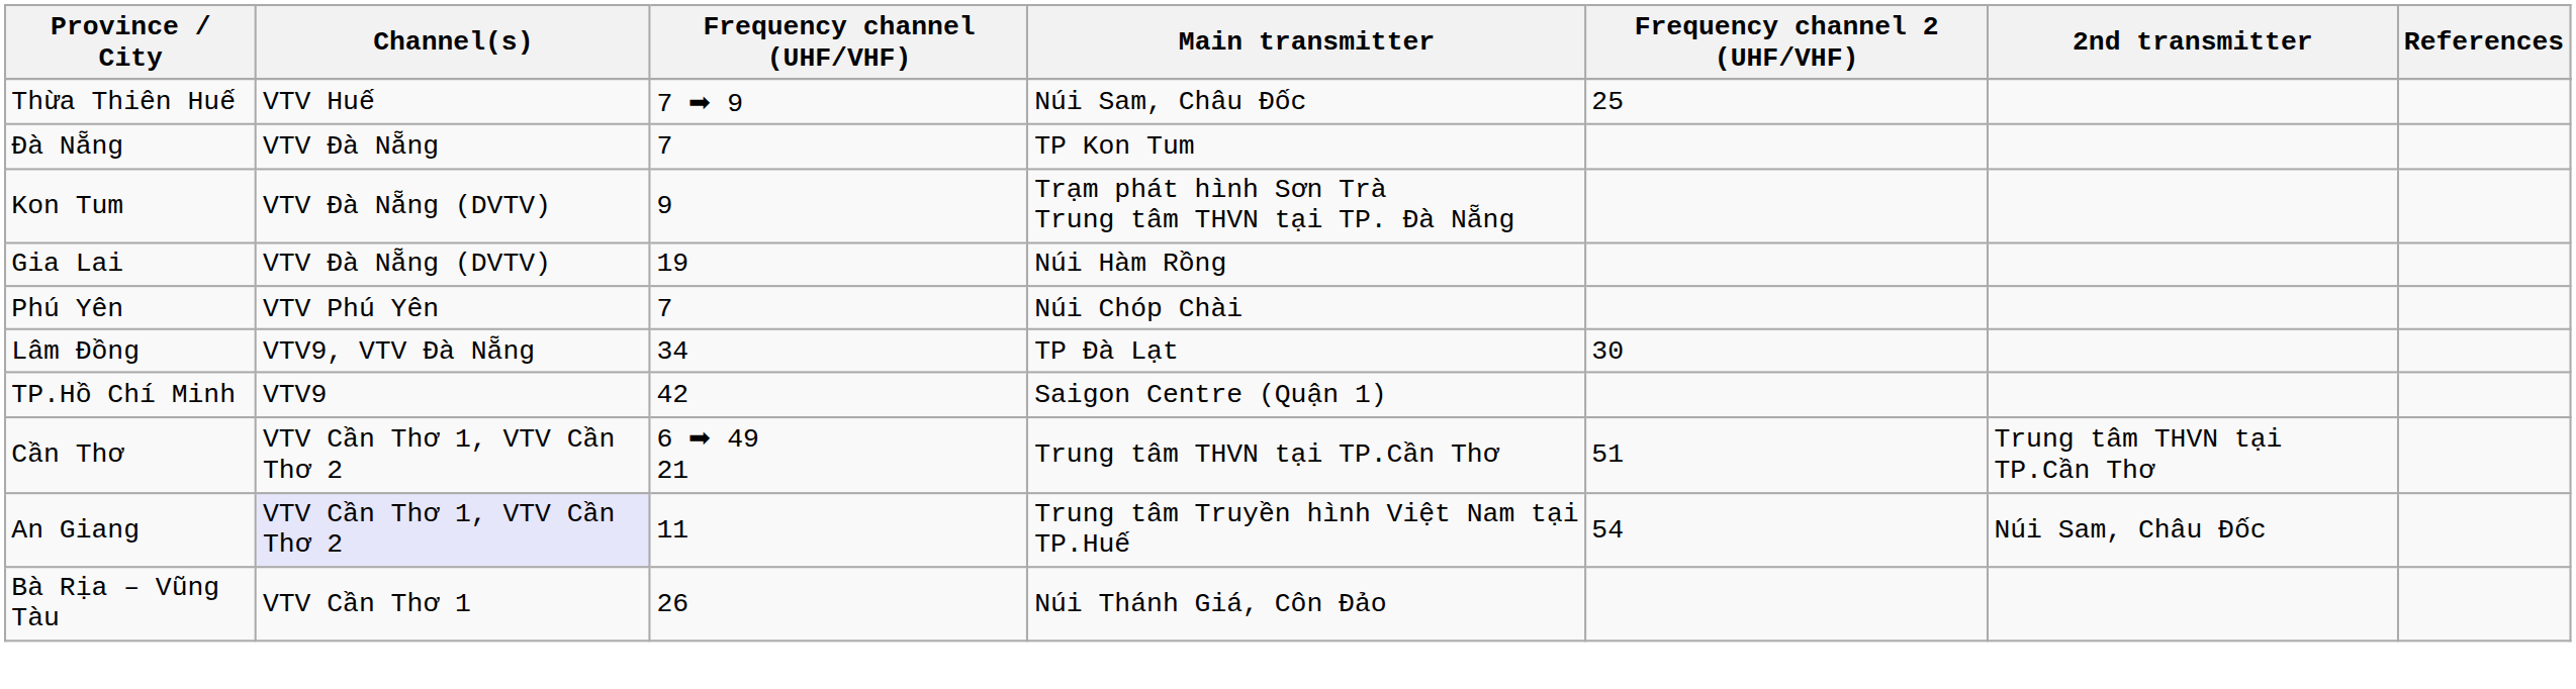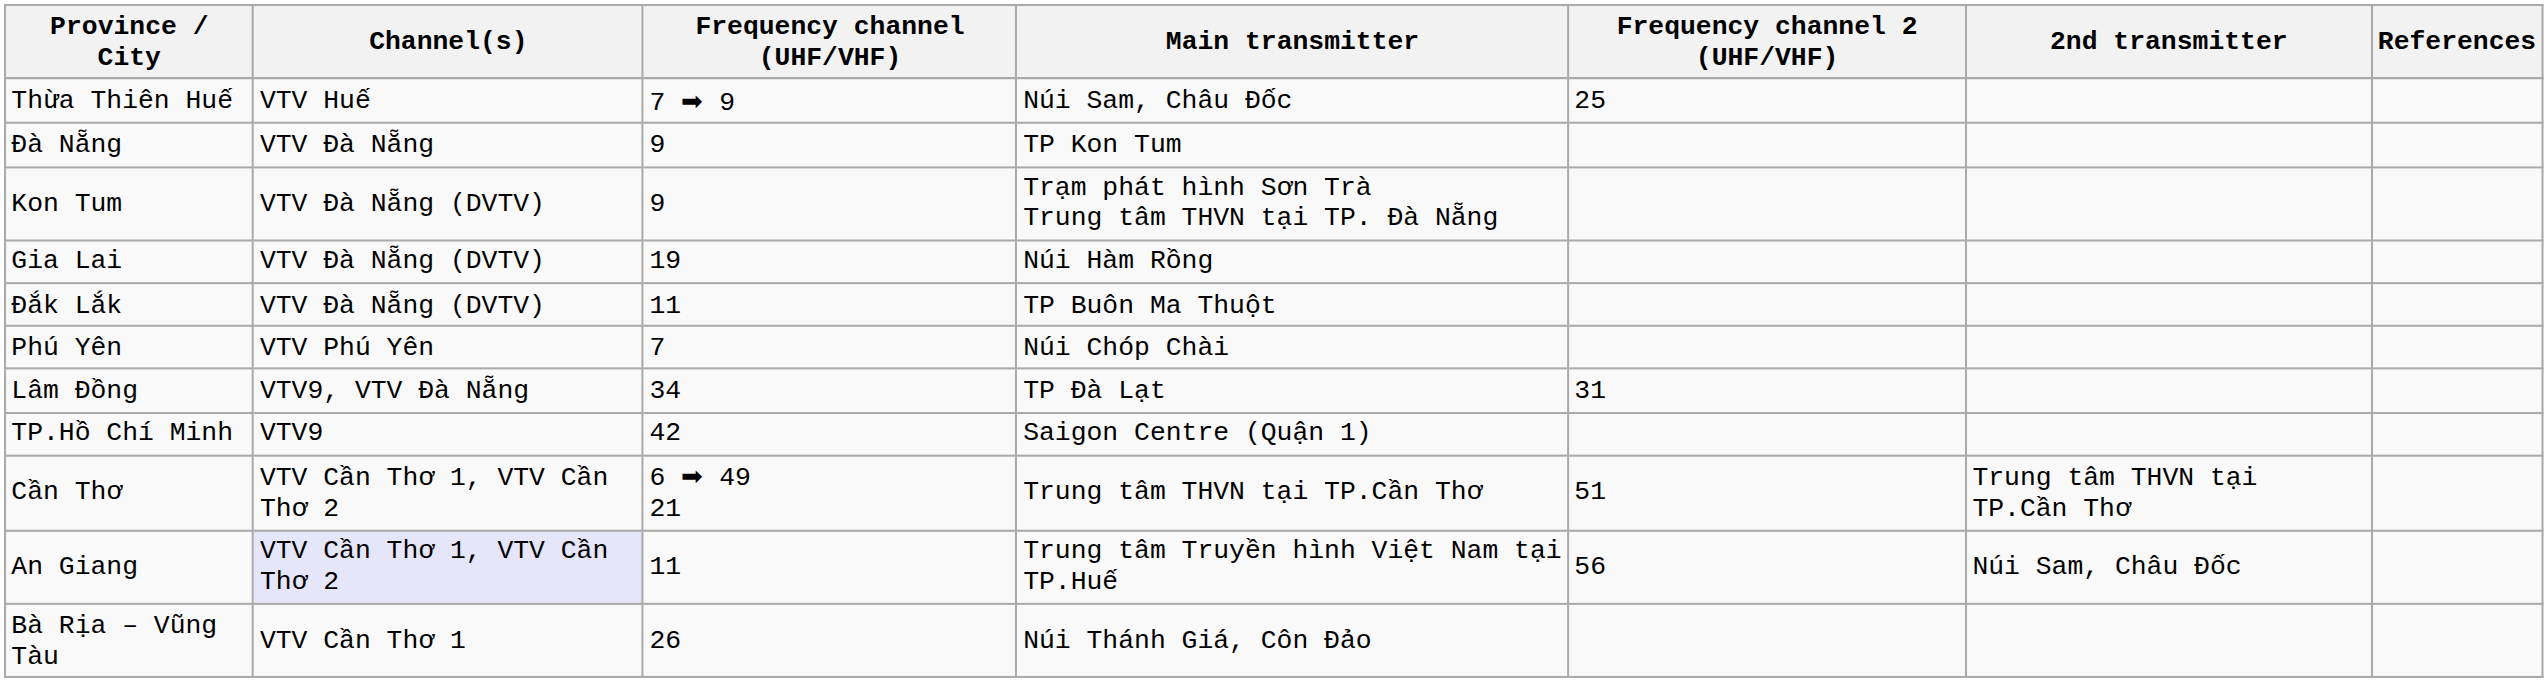Đà Nẵng | Frequency channel (UHF/VHF): 7 -> 9
+ row: Đắk Lắk | VTV Đà Nẵng (DVTV) | 11 | TP Buôn Ma Thuột
Lâm Đồng | Frequency channel 2 (UHF/VHF): 30 -> 31
An Giang | Frequency channel 2 (UHF/VHF): 54 -> 56
